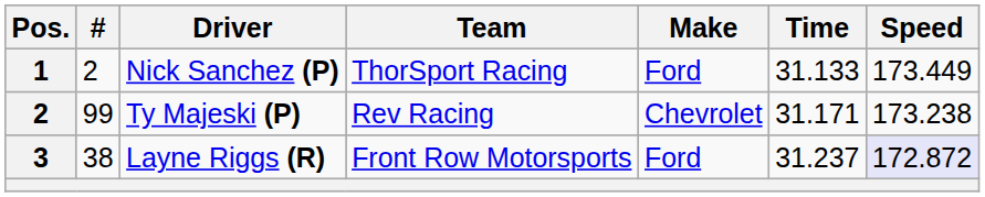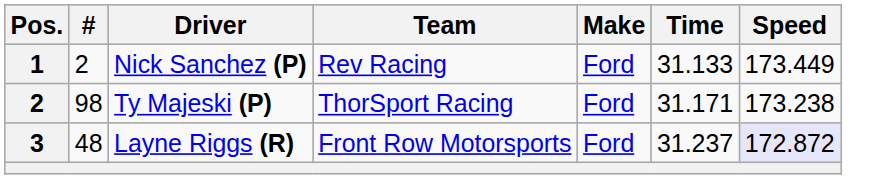Nick Sanchez (P) | Team: ThorSport Racing -> Rev Racing
Ty Majeski (P) | #: 99 -> 98
Ty Majeski (P) | Team: Rev Racing -> ThorSport Racing
Ty Majeski (P) | Make: Chevrolet -> Ford
Layne Riggs (R) | #: 38 -> 48
